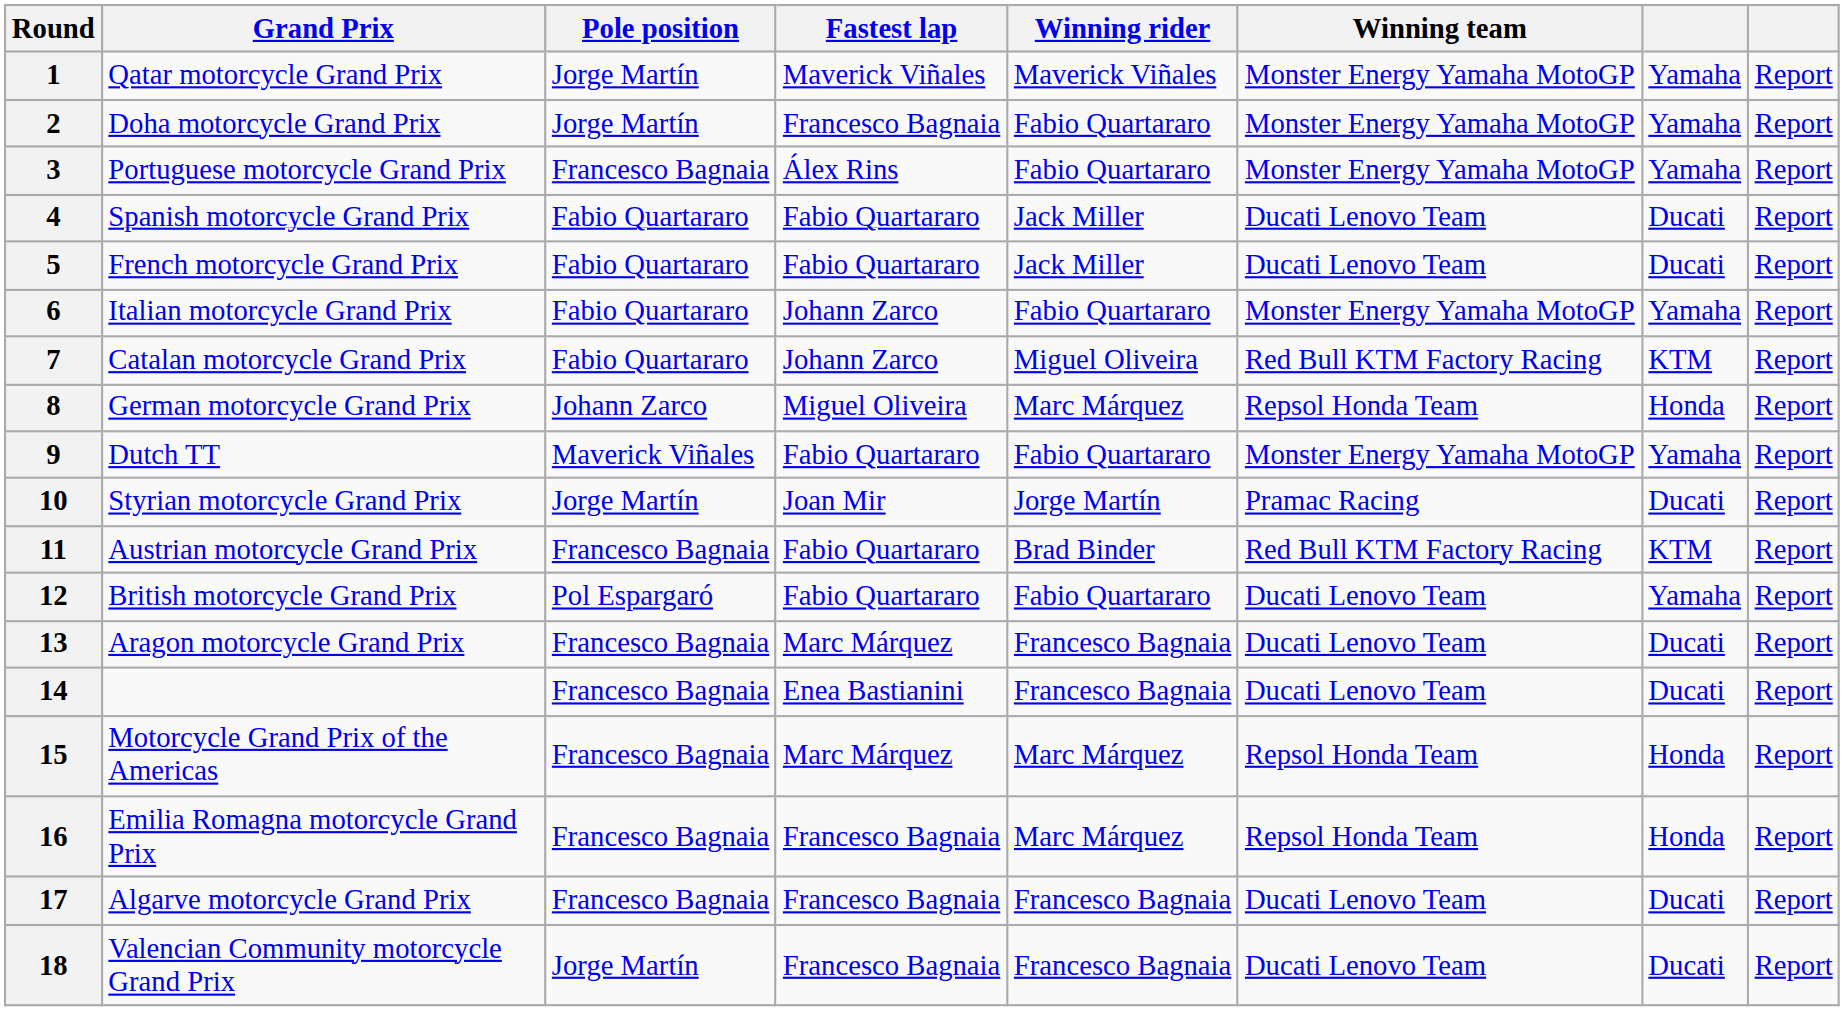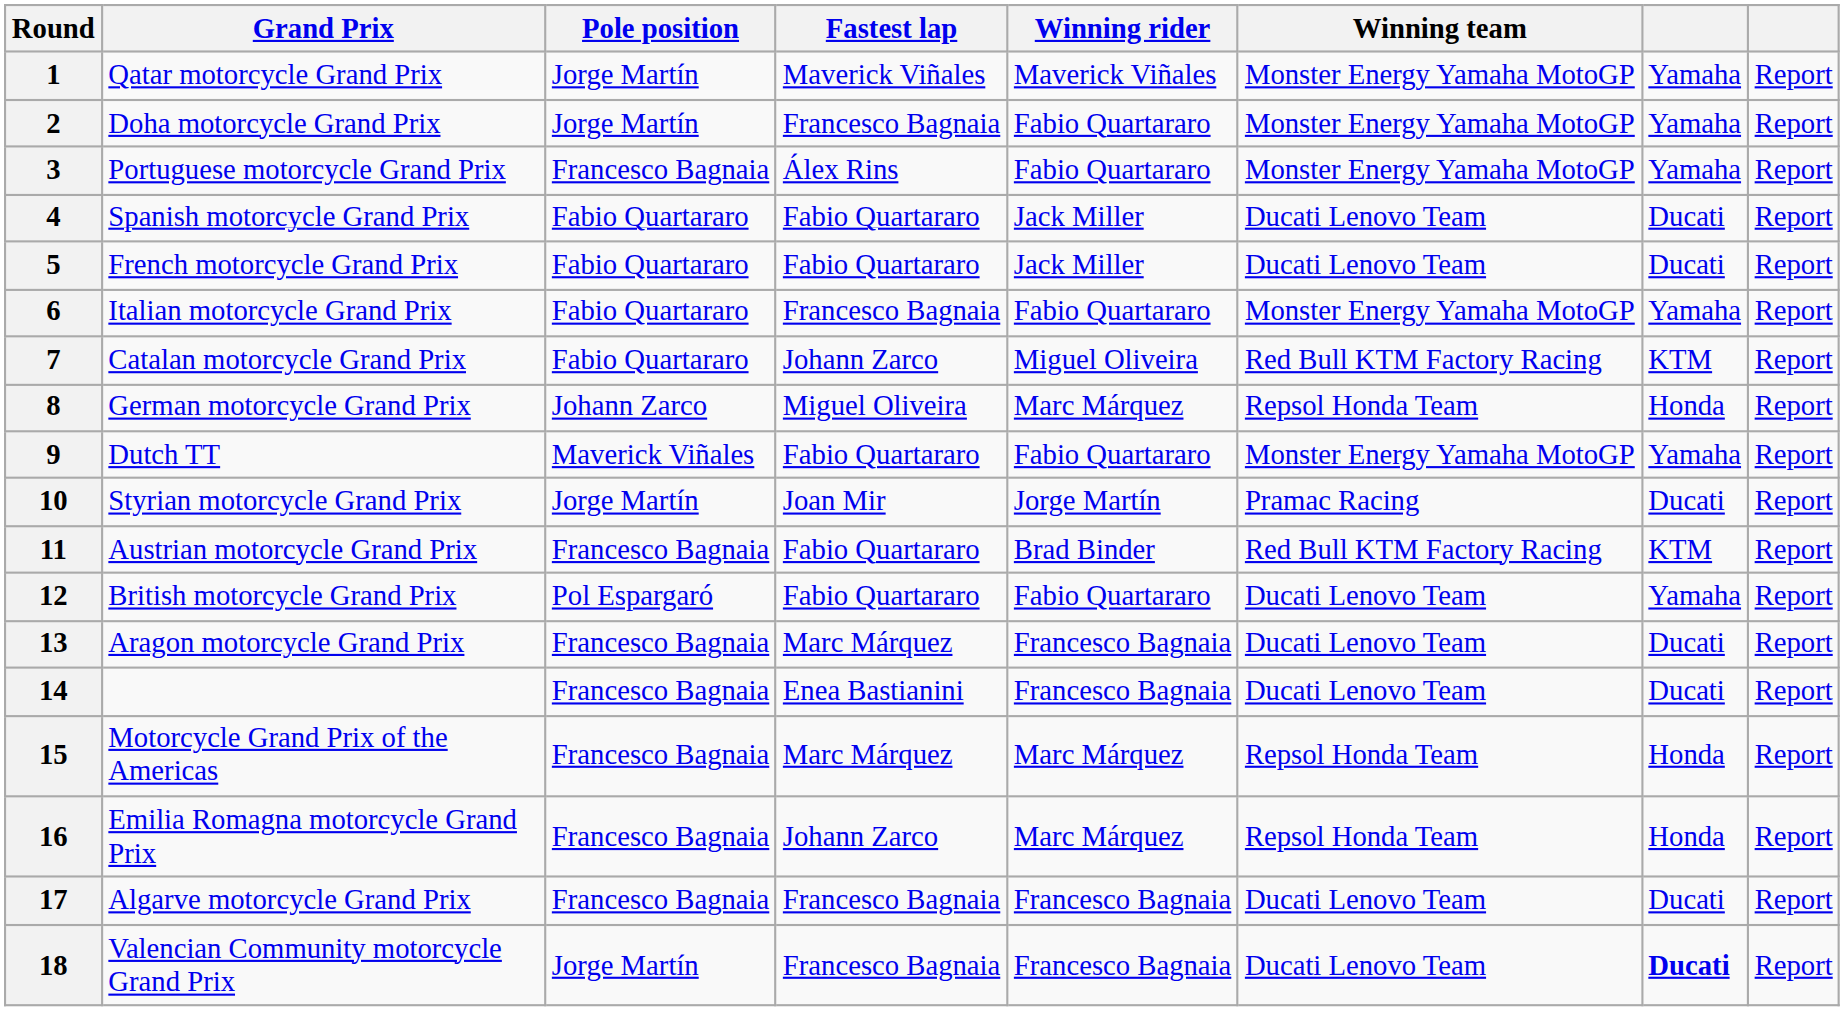6 | Fastest lap: Johann Zarco -> Francesco Bagnaia
16 | Fastest lap: Francesco Bagnaia -> Johann Zarco
18 | column 7: normal -> bold
